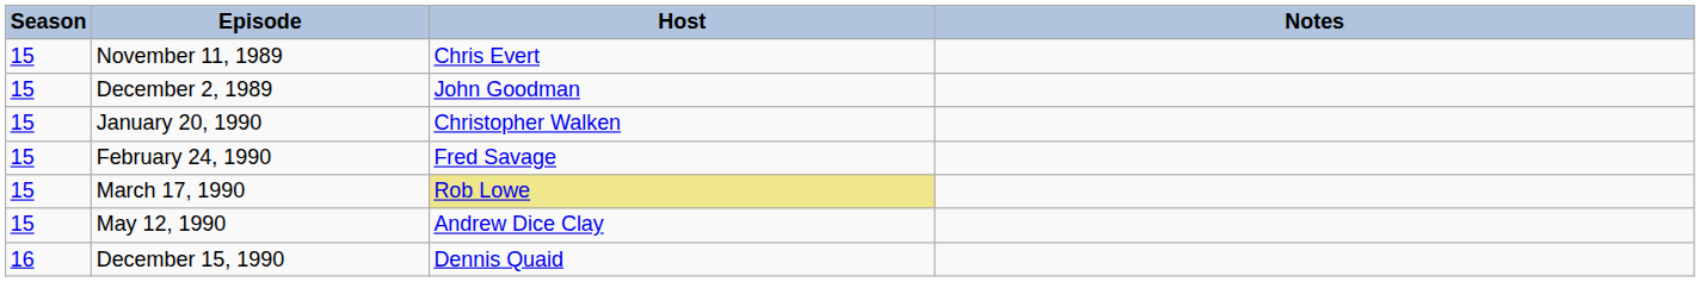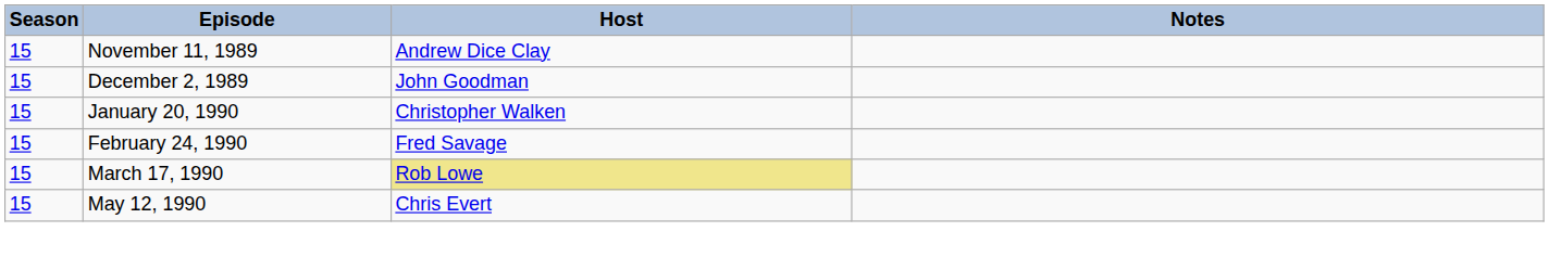November 11, 1989 | Host: Chris Evert -> Andrew Dice Clay
May 12, 1990 | Host: Andrew Dice Clay -> Chris Evert
- row: 16 | December 15, 1990 | Dennis Quaid
